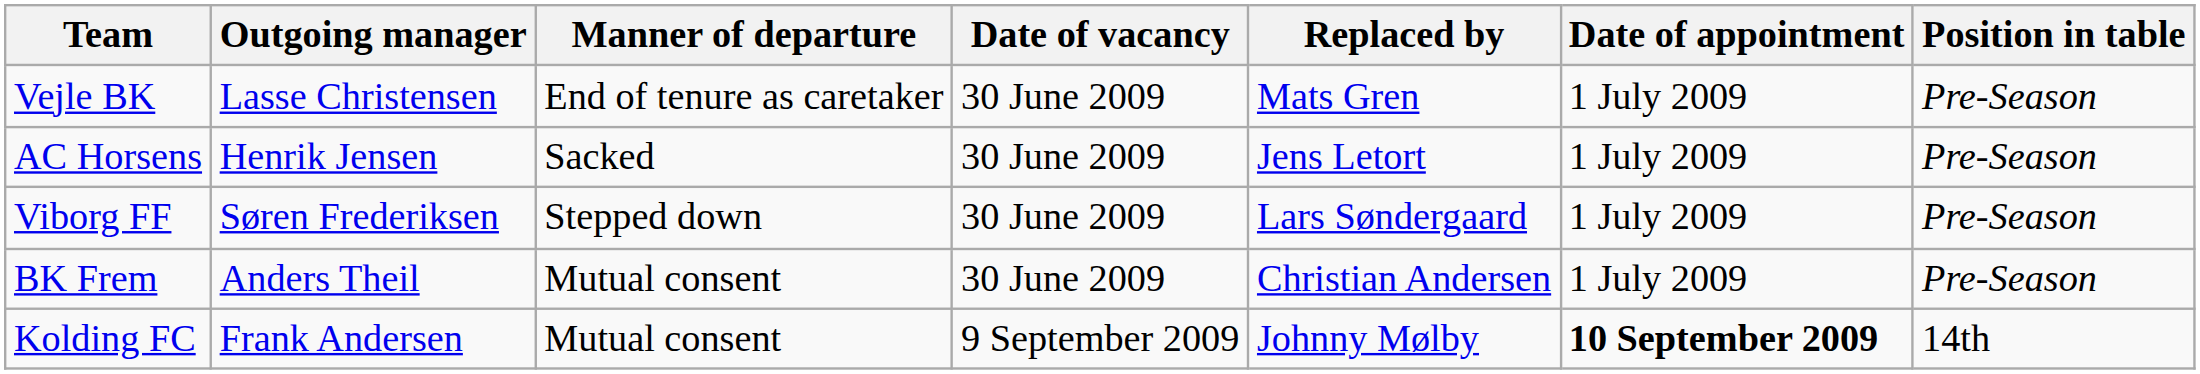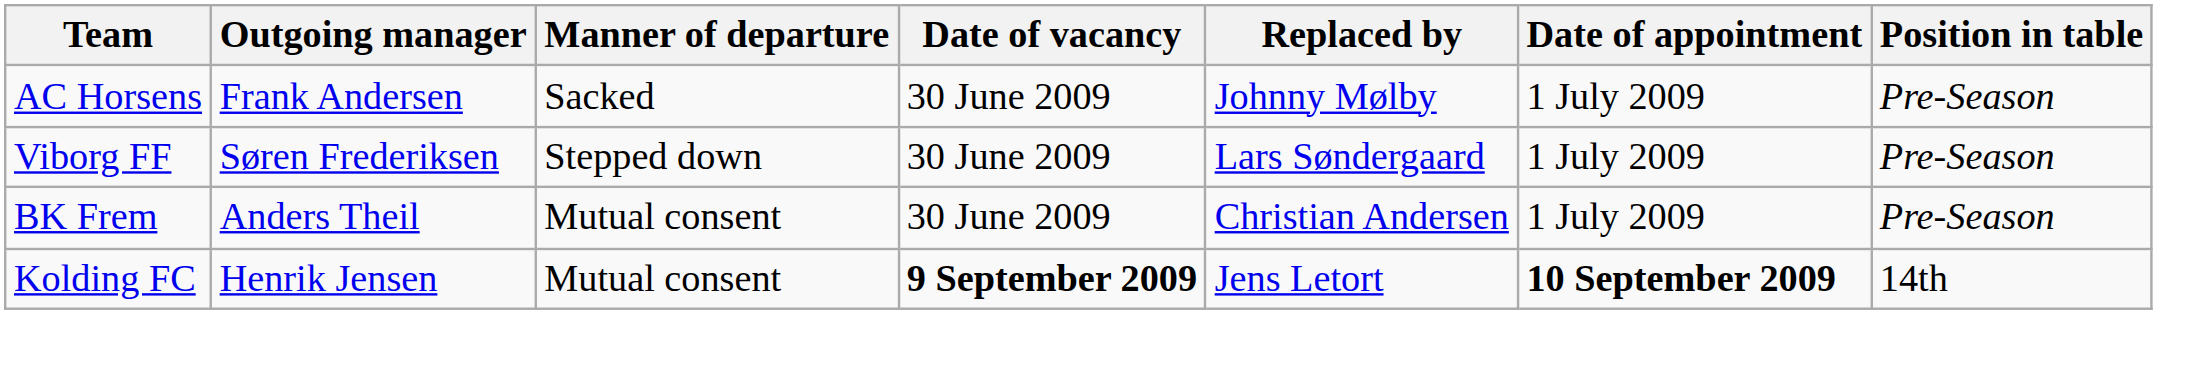- row: Vejle BK | Lasse Christensen | End of tenure as caretaker | 30 June 2009 | Mats Gren | 1 July 2009 | Pre-Season
AC Horsens | Outgoing manager: Henrik Jensen -> Frank Andersen
AC Horsens | Replaced by: Jens Letort -> Johnny Mølby
Kolding FC | Outgoing manager: Frank Andersen -> Henrik Jensen
Kolding FC | Date of vacancy: normal -> bold
Kolding FC | Replaced by: Johnny Mølby -> Jens Letort
